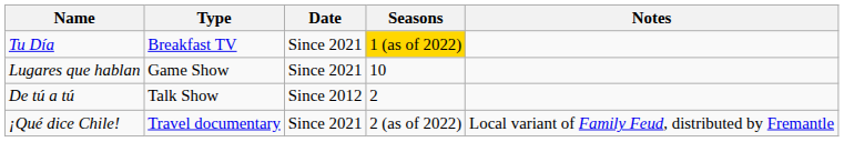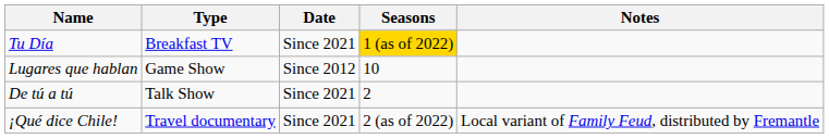Lugares que hablan | Date: Since 2021 -> Since 2012
De tú a tú | Date: Since 2012 -> Since 2021
